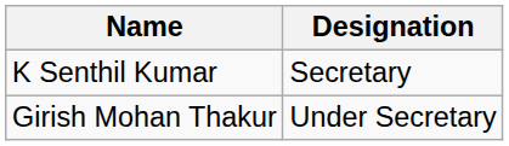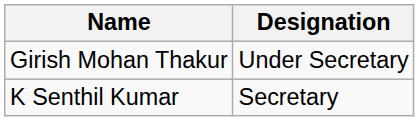rows swapped: K Senthil Kumar <-> Girish Mohan Thakur
